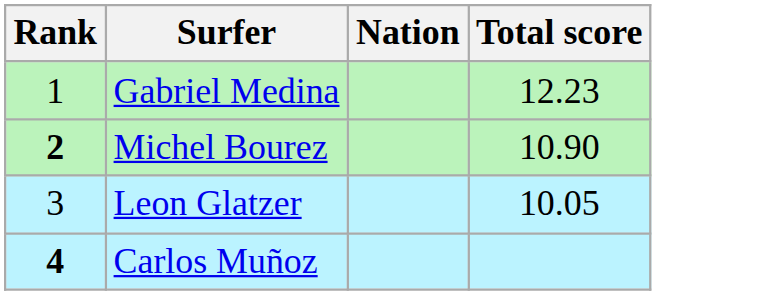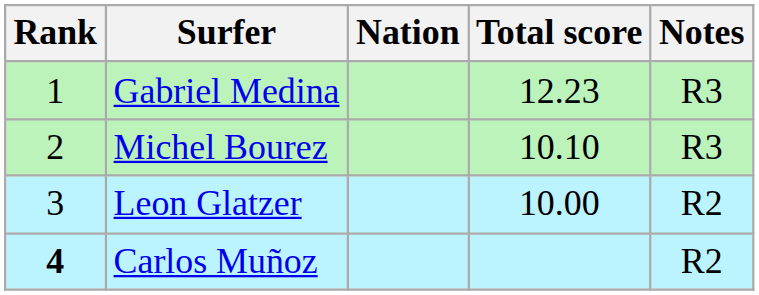+ column: Notes | R3 | R3 | R2 | R2
Michel Bourez | Rank: bold -> normal
Michel Bourez | Total score: 10.90 -> 10.10
Leon Glatzer | Total score: 10.05 -> 10.00
